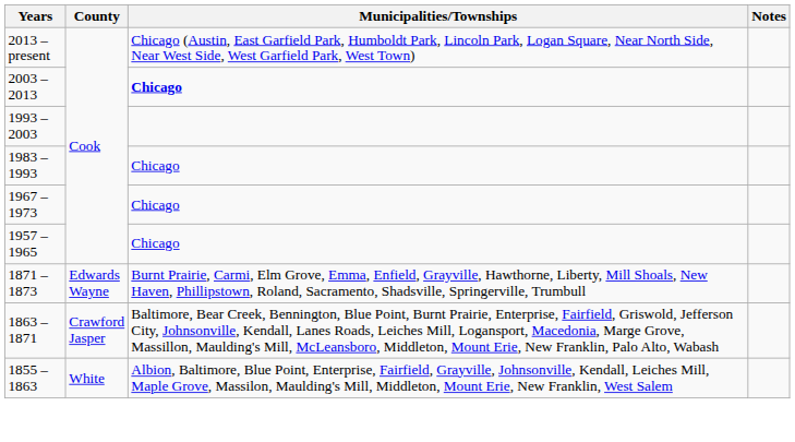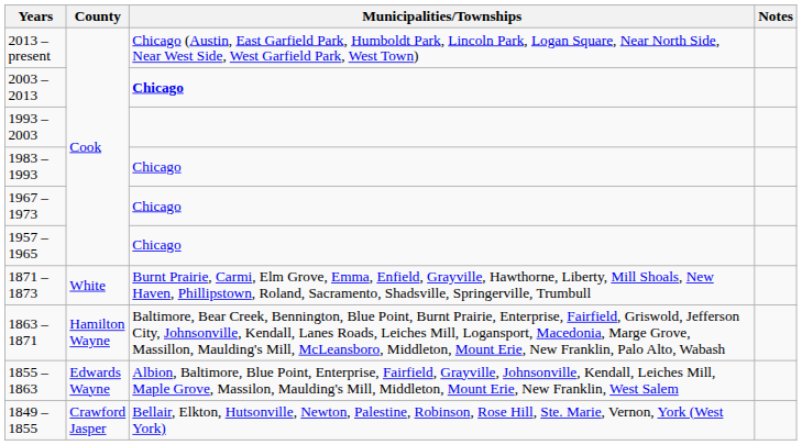1871 – 1873 | County: Edwards Wayne -> White
1863 – 1871 | County: Crawford Jasper -> Hamilton Wayne
1855 – 1863 | County: White -> Edwards Wayne
+ row: 1849 – 1855 | Crawford Jasper | Bellair, Elkton, Hutsonville, Newton, Palestine, Robinson, Rose Hill, Ste. Marie, Vernon, York (West York)
